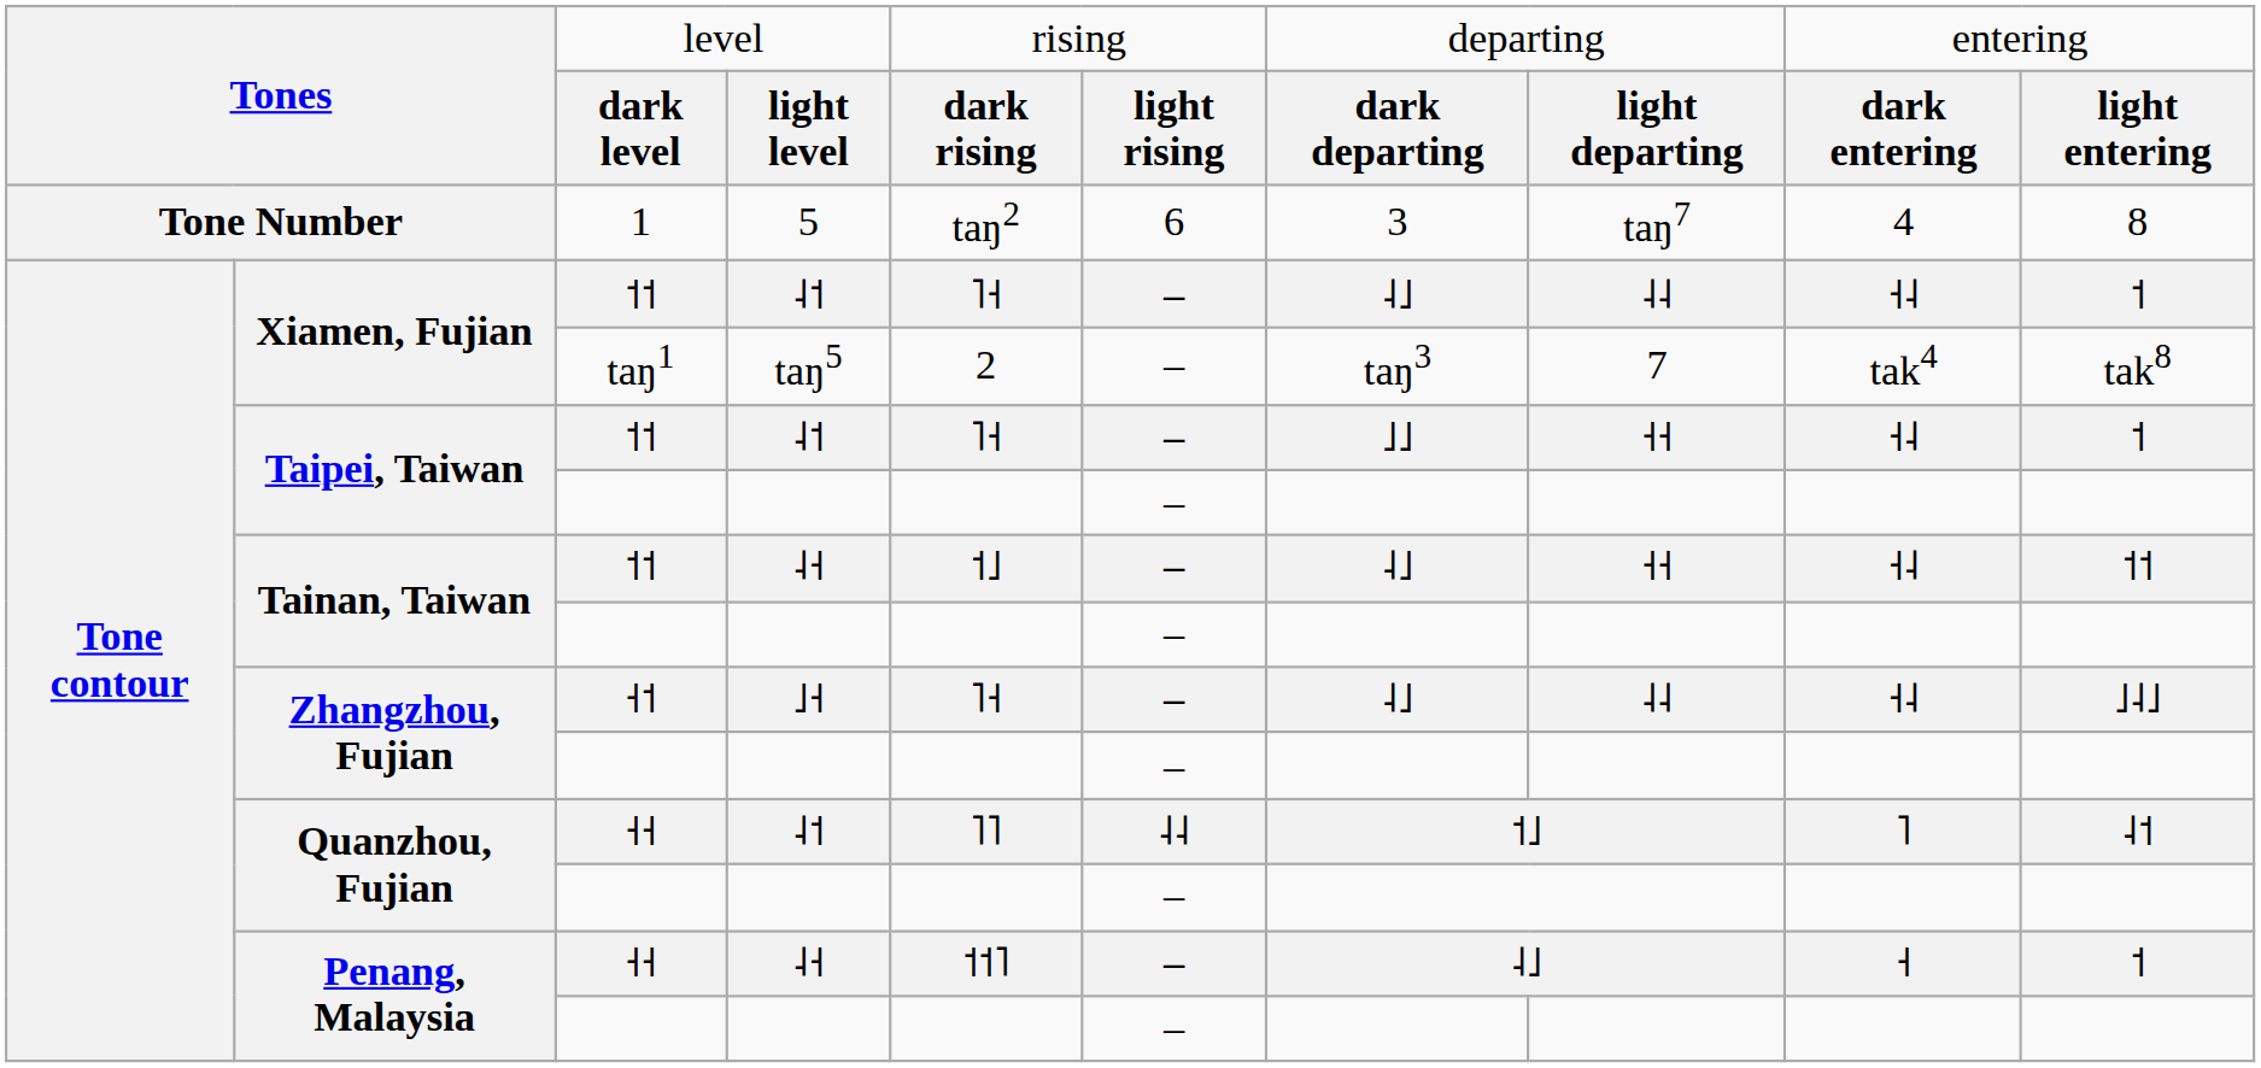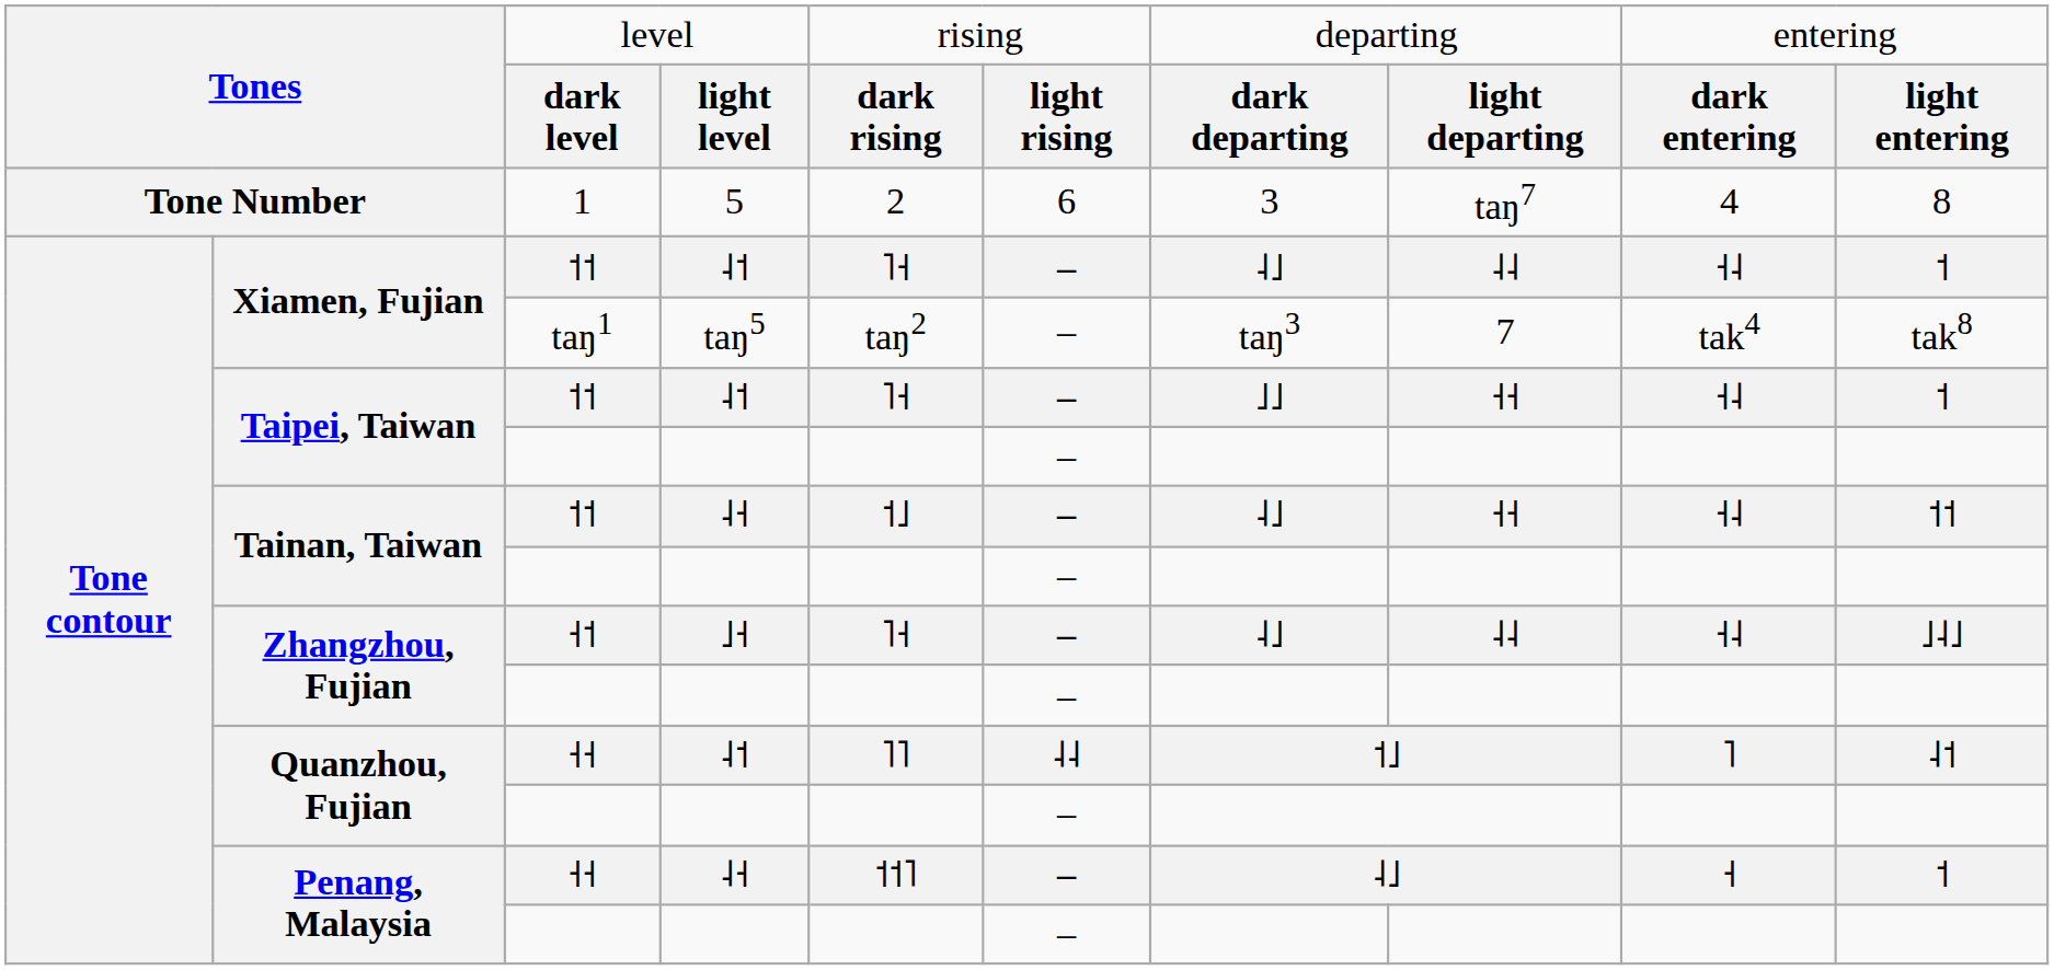Tone Number | column 5: taŋ2 -> 2
Xiamen, Fujian / taŋ1 | column 5: 2 -> taŋ2
